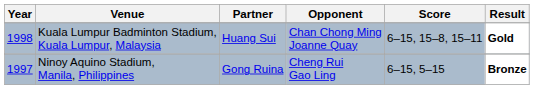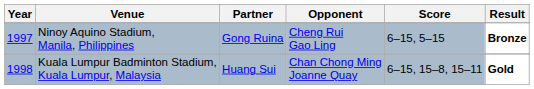rows swapped: Kuala Lumpur Badminton Stadium, Kuala Lumpur, Malaysia <-> Ninoy Aquino Stadium, Manila, Philippines
